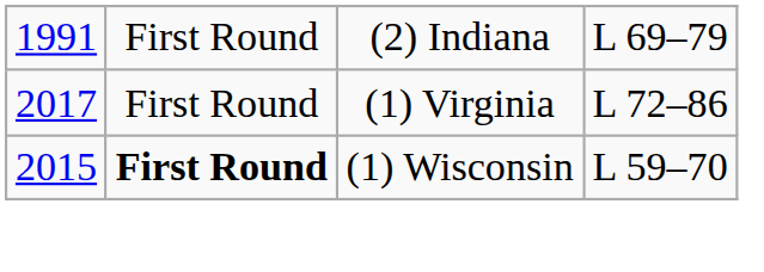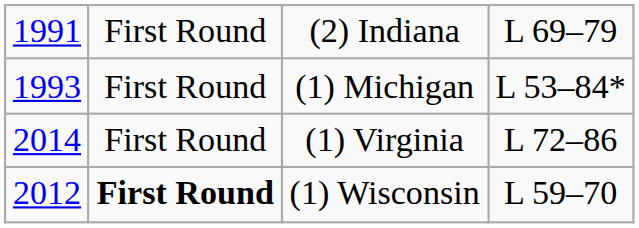+ row: 1993 | First Round | (1) Michigan | L 53–84*
(1) Virginia | column 1: 2017 -> 2014
(1) Wisconsin | column 1: 2015 -> 2012
